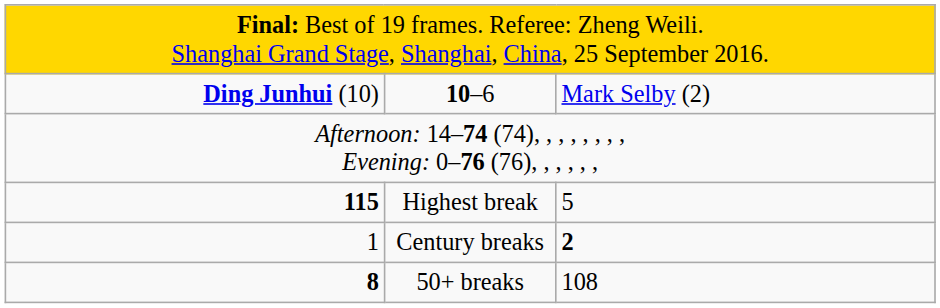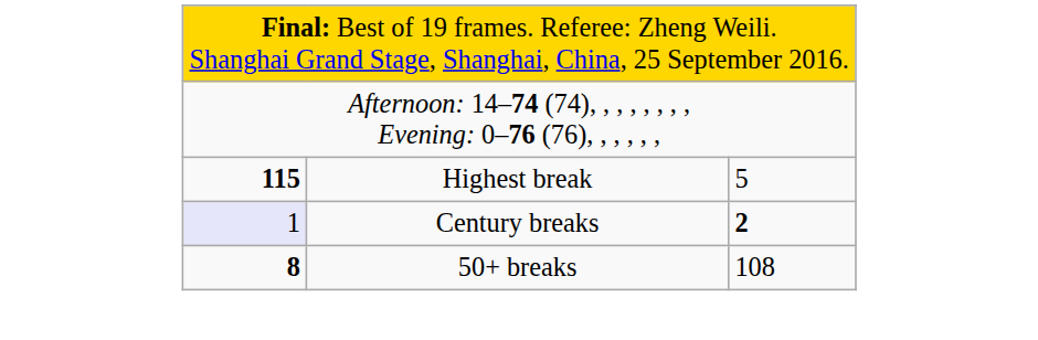- row: Ding Junhui (10) | 10–6 | Mark Selby (2)
Century breaks | column 1: no background -> lavender background
